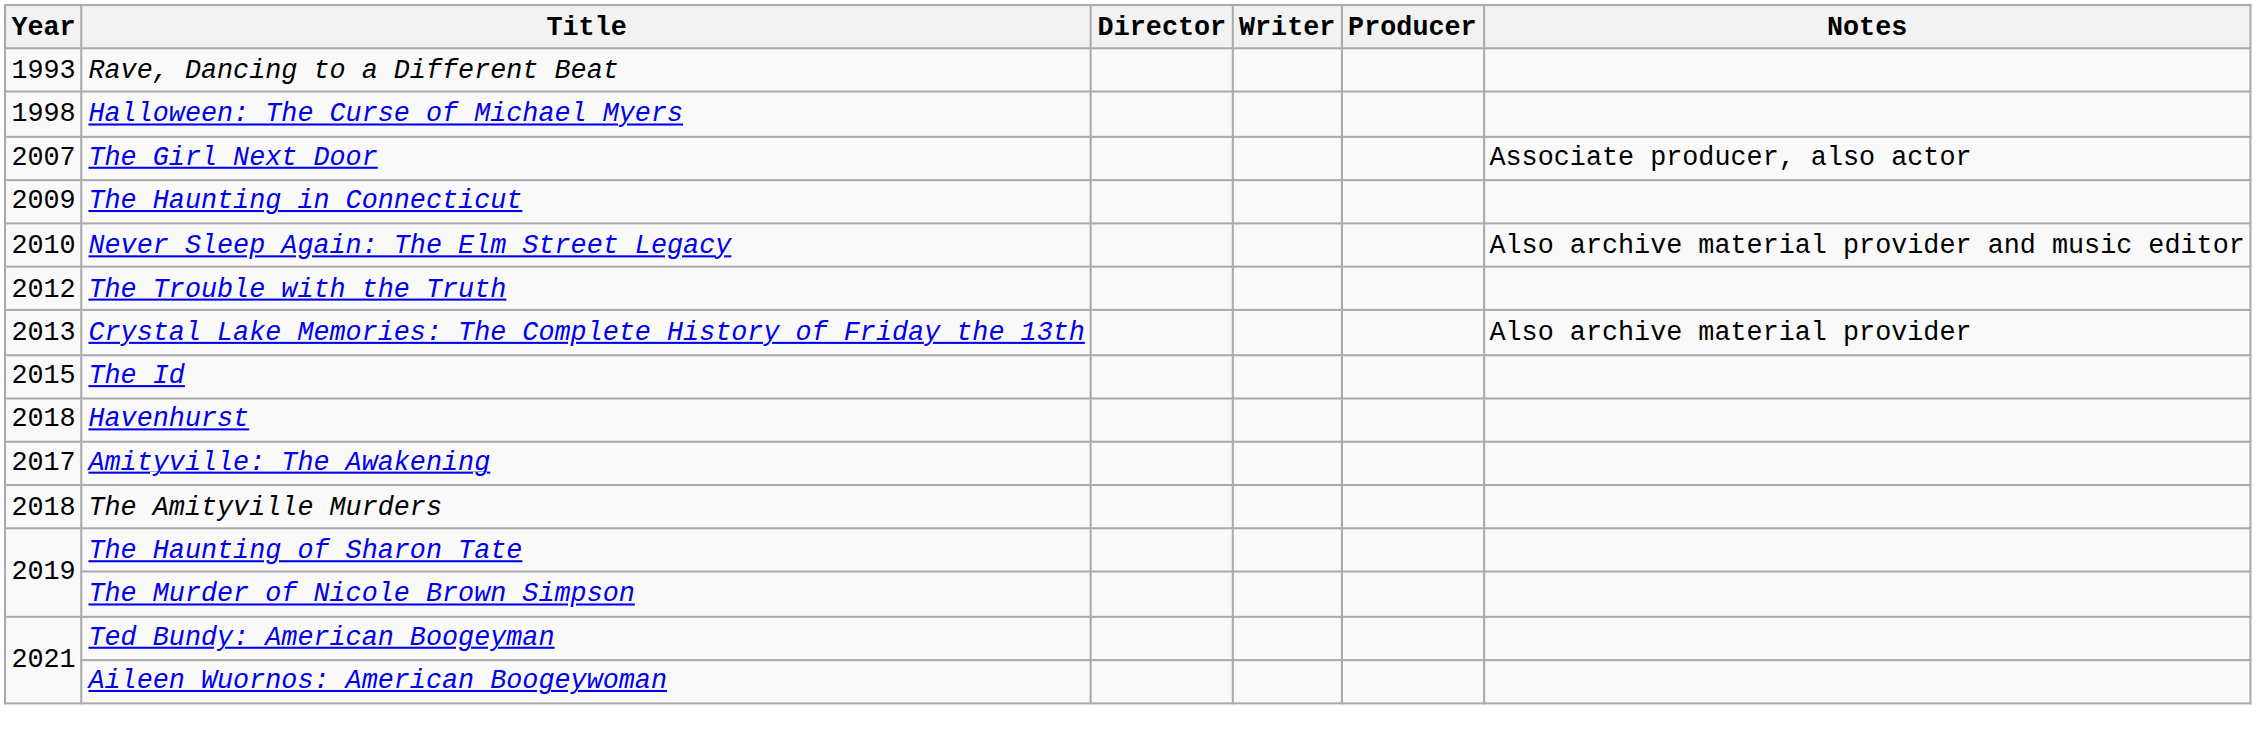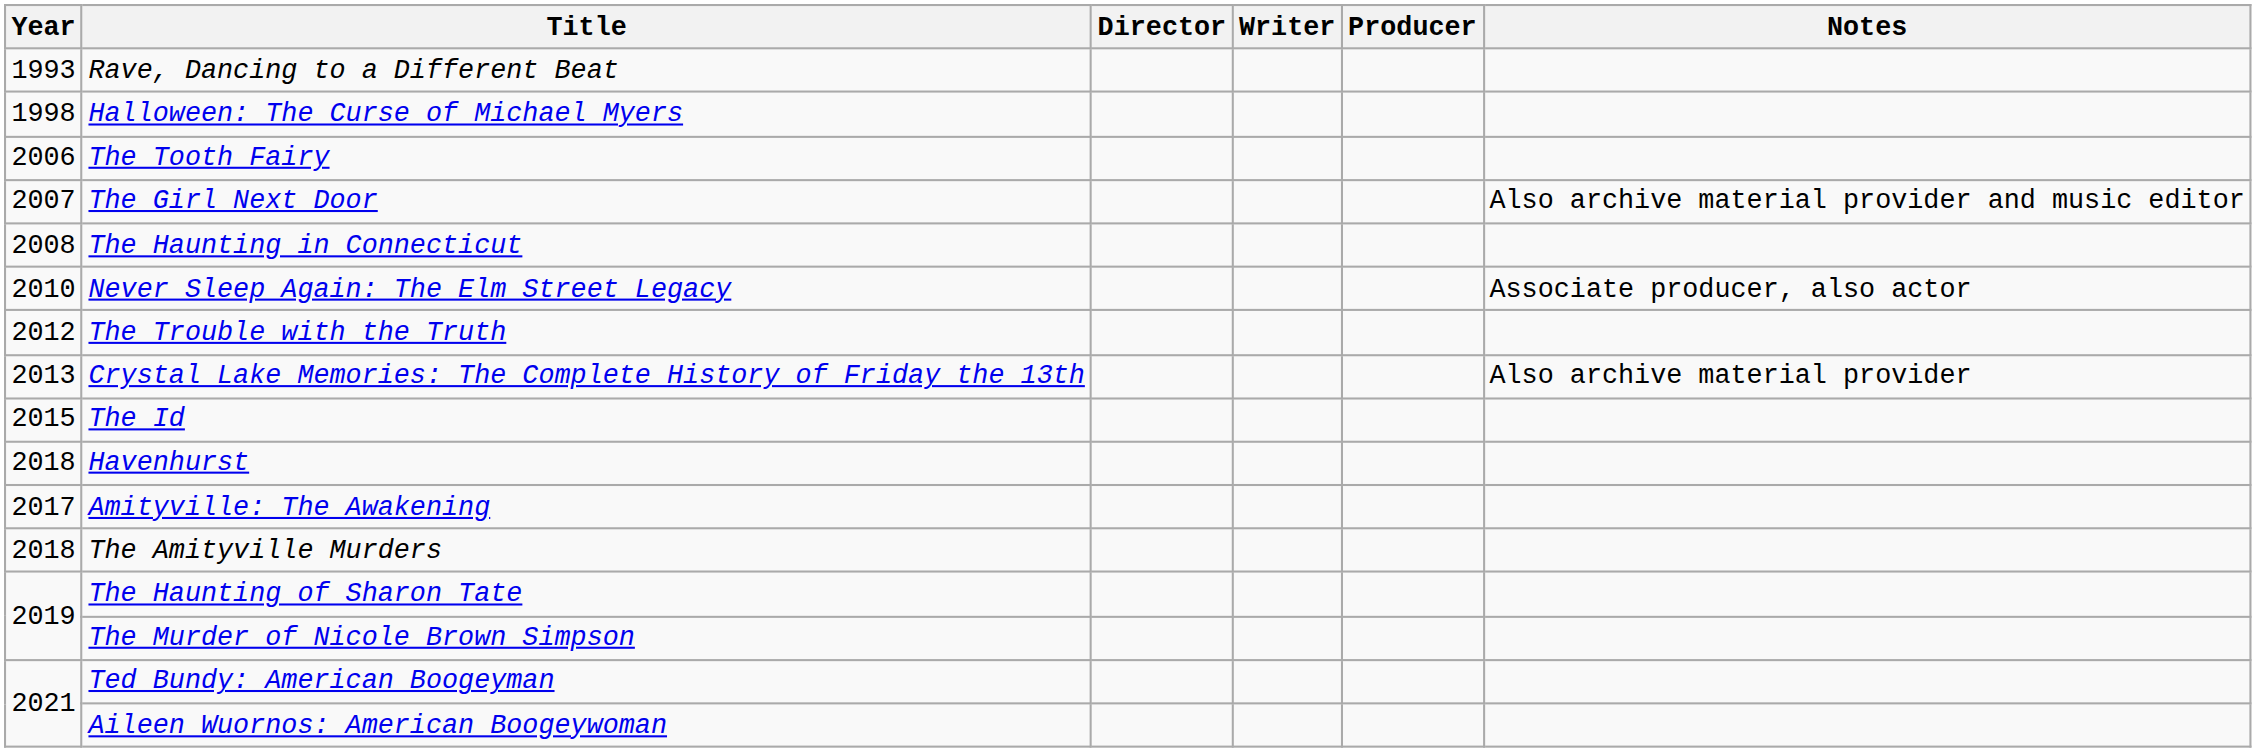+ row: 2006 | The Tooth Fairy
The Girl Next Door | Notes: Associate producer, also actor -> Also archive material provider and music editor
The Haunting in Connecticut | Year: 2009 -> 2008
Never Sleep Again: The Elm Street Legacy | Notes: Also archive material provider and music editor -> Associate producer, also actor
